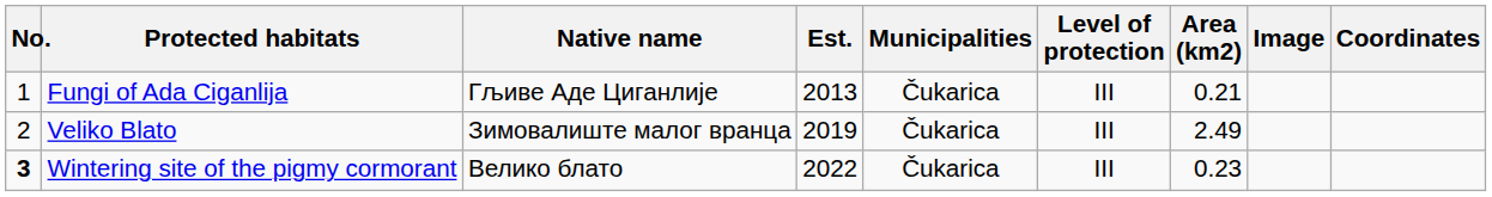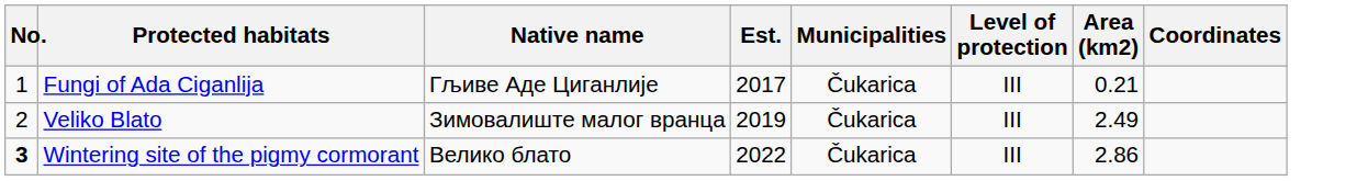- column: Image
Fungi of Ada Ciganlija | Est.: 2013 -> 2017
Wintering site of the pigmy cormorant | Area (km2): 0.23 -> 2.86
